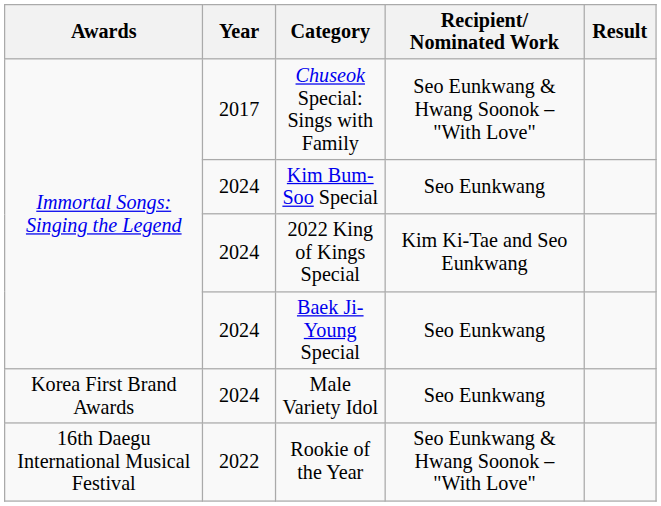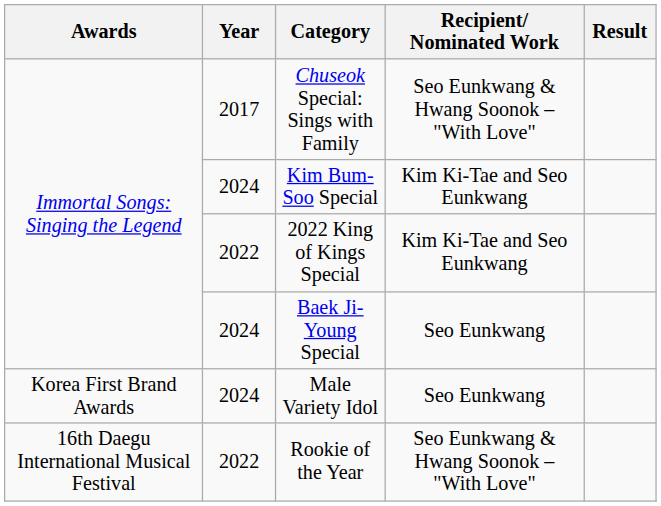Kim Bum-Soo Special | Recipient/ Nominated Work: Seo Eunkwang -> Kim Ki-Tae and Seo Eunkwang
2022 King of Kings Special | Year: 2024 -> 2022
